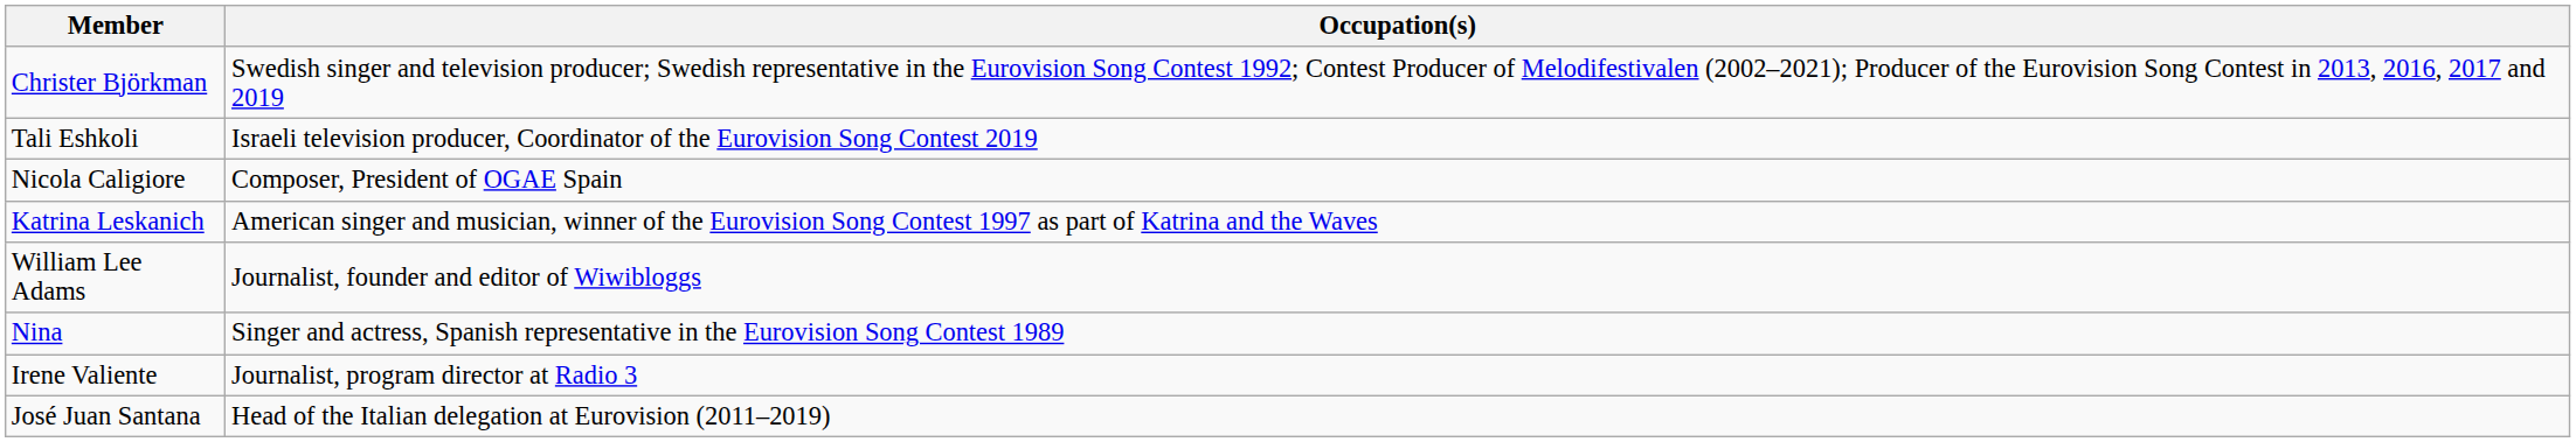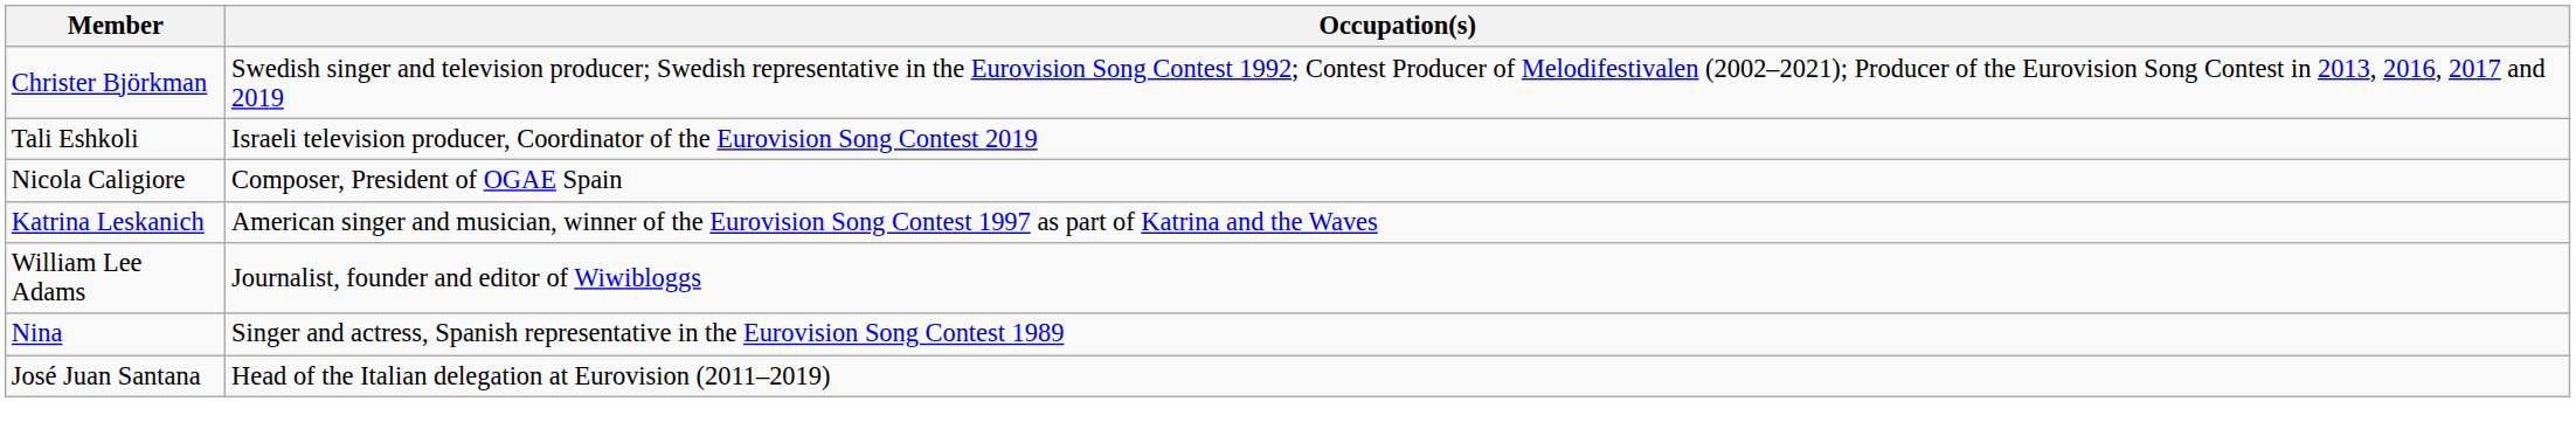- row: Irene Valiente | Journalist, program director at Radio 3
